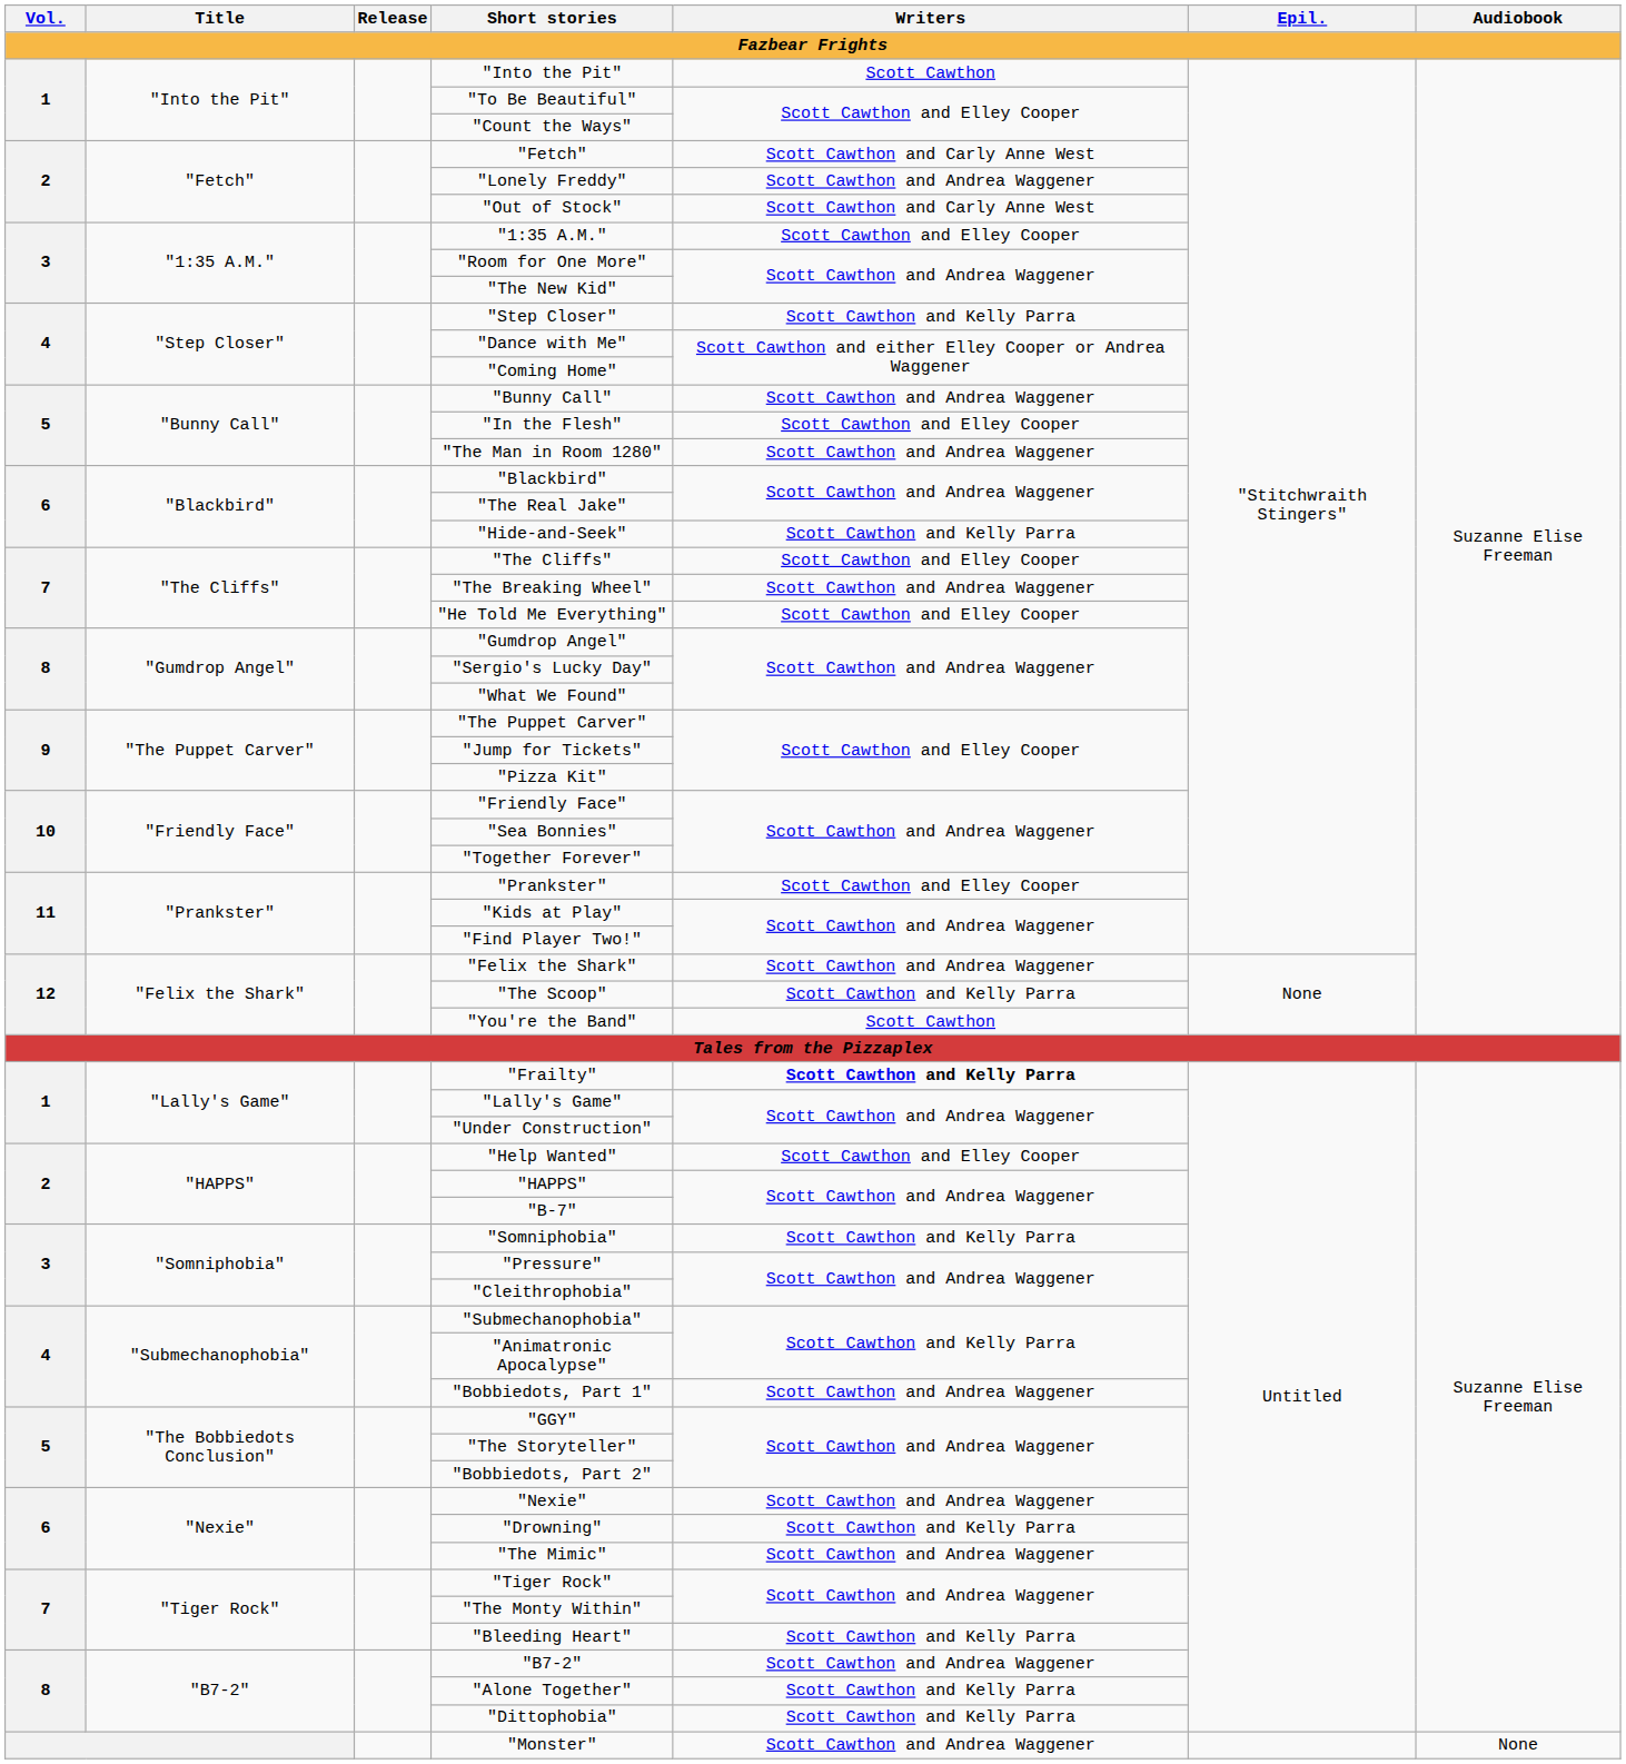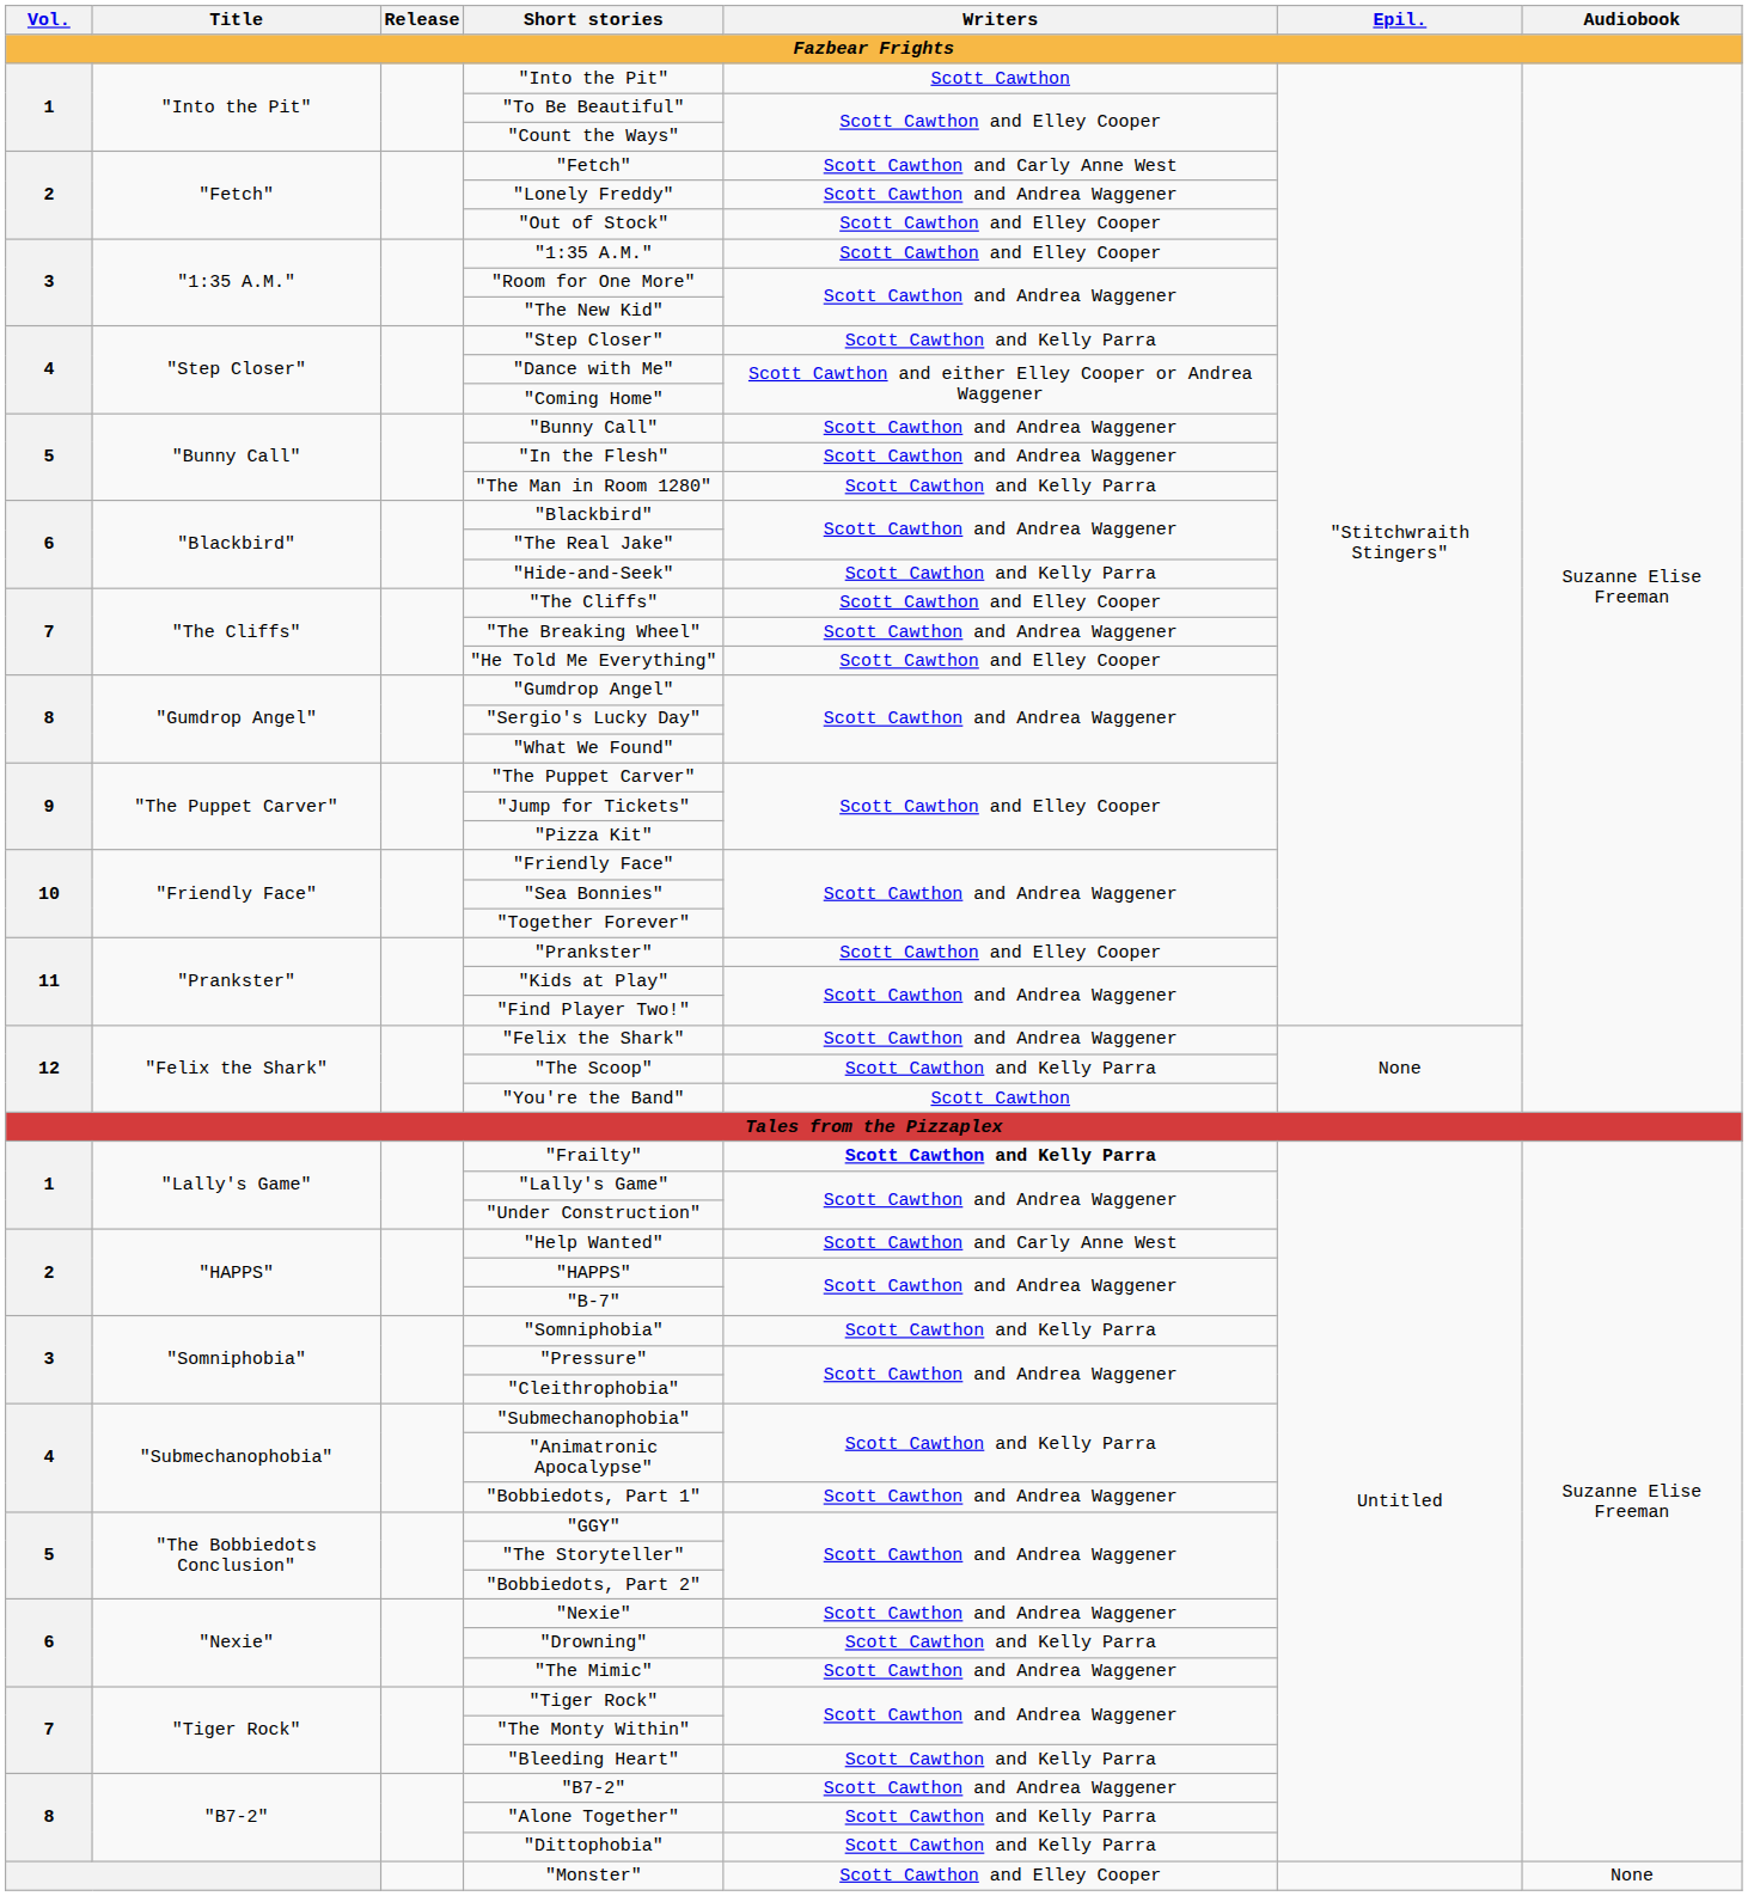"Out of Stock" | Writers: Scott Cawthon and Carly Anne West -> Scott Cawthon and Elley Cooper
"In the Flesh" | Writers: Scott Cawthon and Elley Cooper -> Scott Cawthon and Andrea Waggener
"The Man in Room 1280" | Writers: Scott Cawthon and Andrea Waggener -> Scott Cawthon and Kelly Parra
"Help Wanted" | Writers: Scott Cawthon and Elley Cooper -> Scott Cawthon and Carly Anne West
"Monster" | Writers: Scott Cawthon and Andrea Waggener -> Scott Cawthon and Elley Cooper
